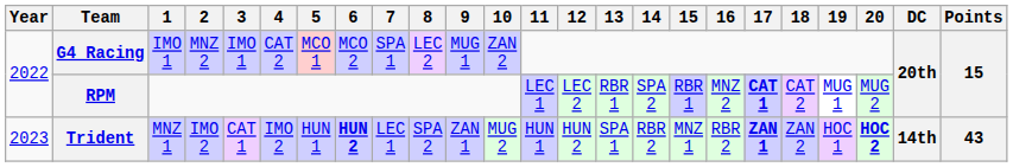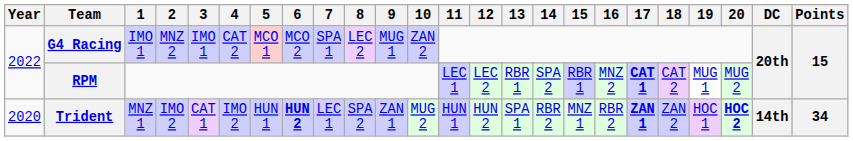Trident | Year: 2023 -> 2020
Trident | Points: 43 -> 34
